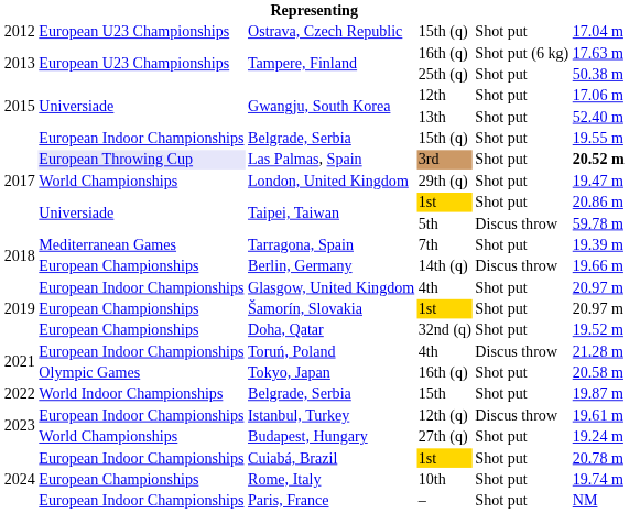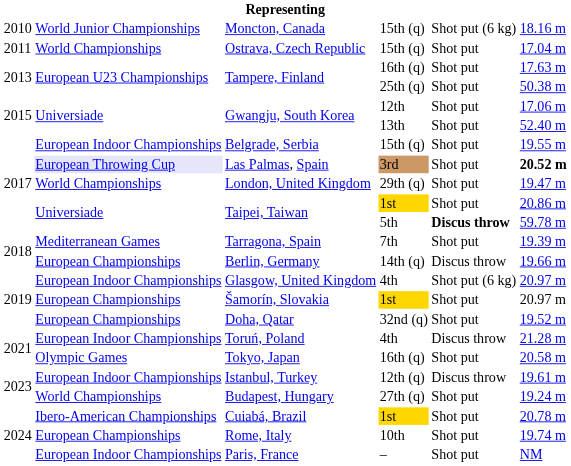+ row: 2010 | World Junior Championships | Moncton, Canada | 15th (q) | Shot put (6 kg) | 18.16 m
Ostrava, Czech Republic | column 1: 2012 -> 2011
Ostrava, Czech Republic | column 2: European U23 Championships -> World Championships
Tampere, Finland / 16th (q) | column 5: Shot put (6 kg) -> Shot put
Taipei, Taiwan / 5th | column 5: normal -> bold
Glasgow, United Kingdom | column 5: Shot put -> Shot put (6 kg)
- row: 2022 | World Indoor Championships | Belgrade, Serbia | 15th | Shot put | 19.87 m
Cuiabá, Brazil | column 2: European Indoor Championships -> Ibero-American Championships
